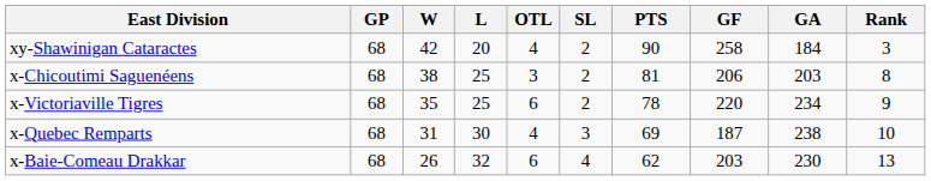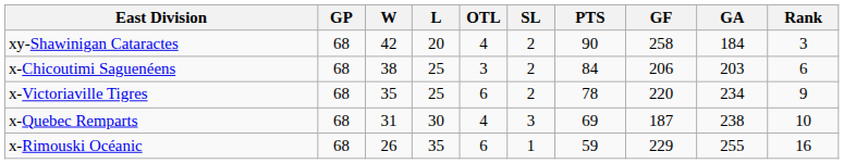x-Chicoutimi Saguenéens | PTS: 81 -> 84
x-Chicoutimi Saguenéens | Rank: 8 -> 6
- row: x-Baie-Comeau Drakkar | 68 | 26 | 32 | 6 | 4 | 62 | 203 | 230 | 13
+ row: x-Rimouski Océanic | 68 | 26 | 35 | 6 | 1 | 59 | 229 | 255 | 16
